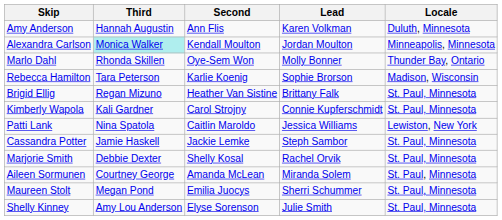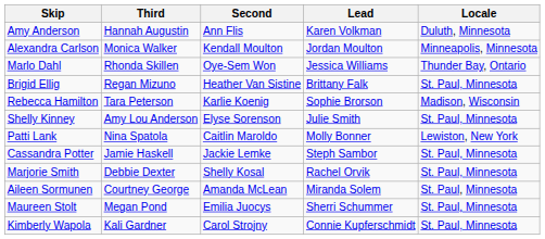Alexandra Carlson | Third: paleturquoise background -> no background
Marlo Dahl | Lead: Molly Bonner -> Jessica Williams
rows swapped: Brigid Ellig <-> Rebecca Hamilton
rows swapped: Shelly Kinney <-> Kimberly Wapola
Patti Lank | Lead: Jessica Williams -> Molly Bonner
